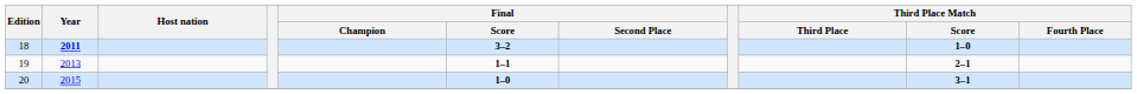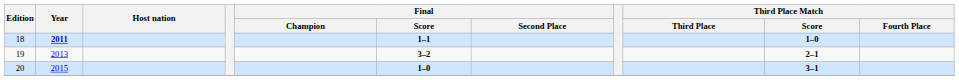18 | Final / Score: 3–2 -> 1–1
19 | Final / Score: 1–1 -> 3–2
